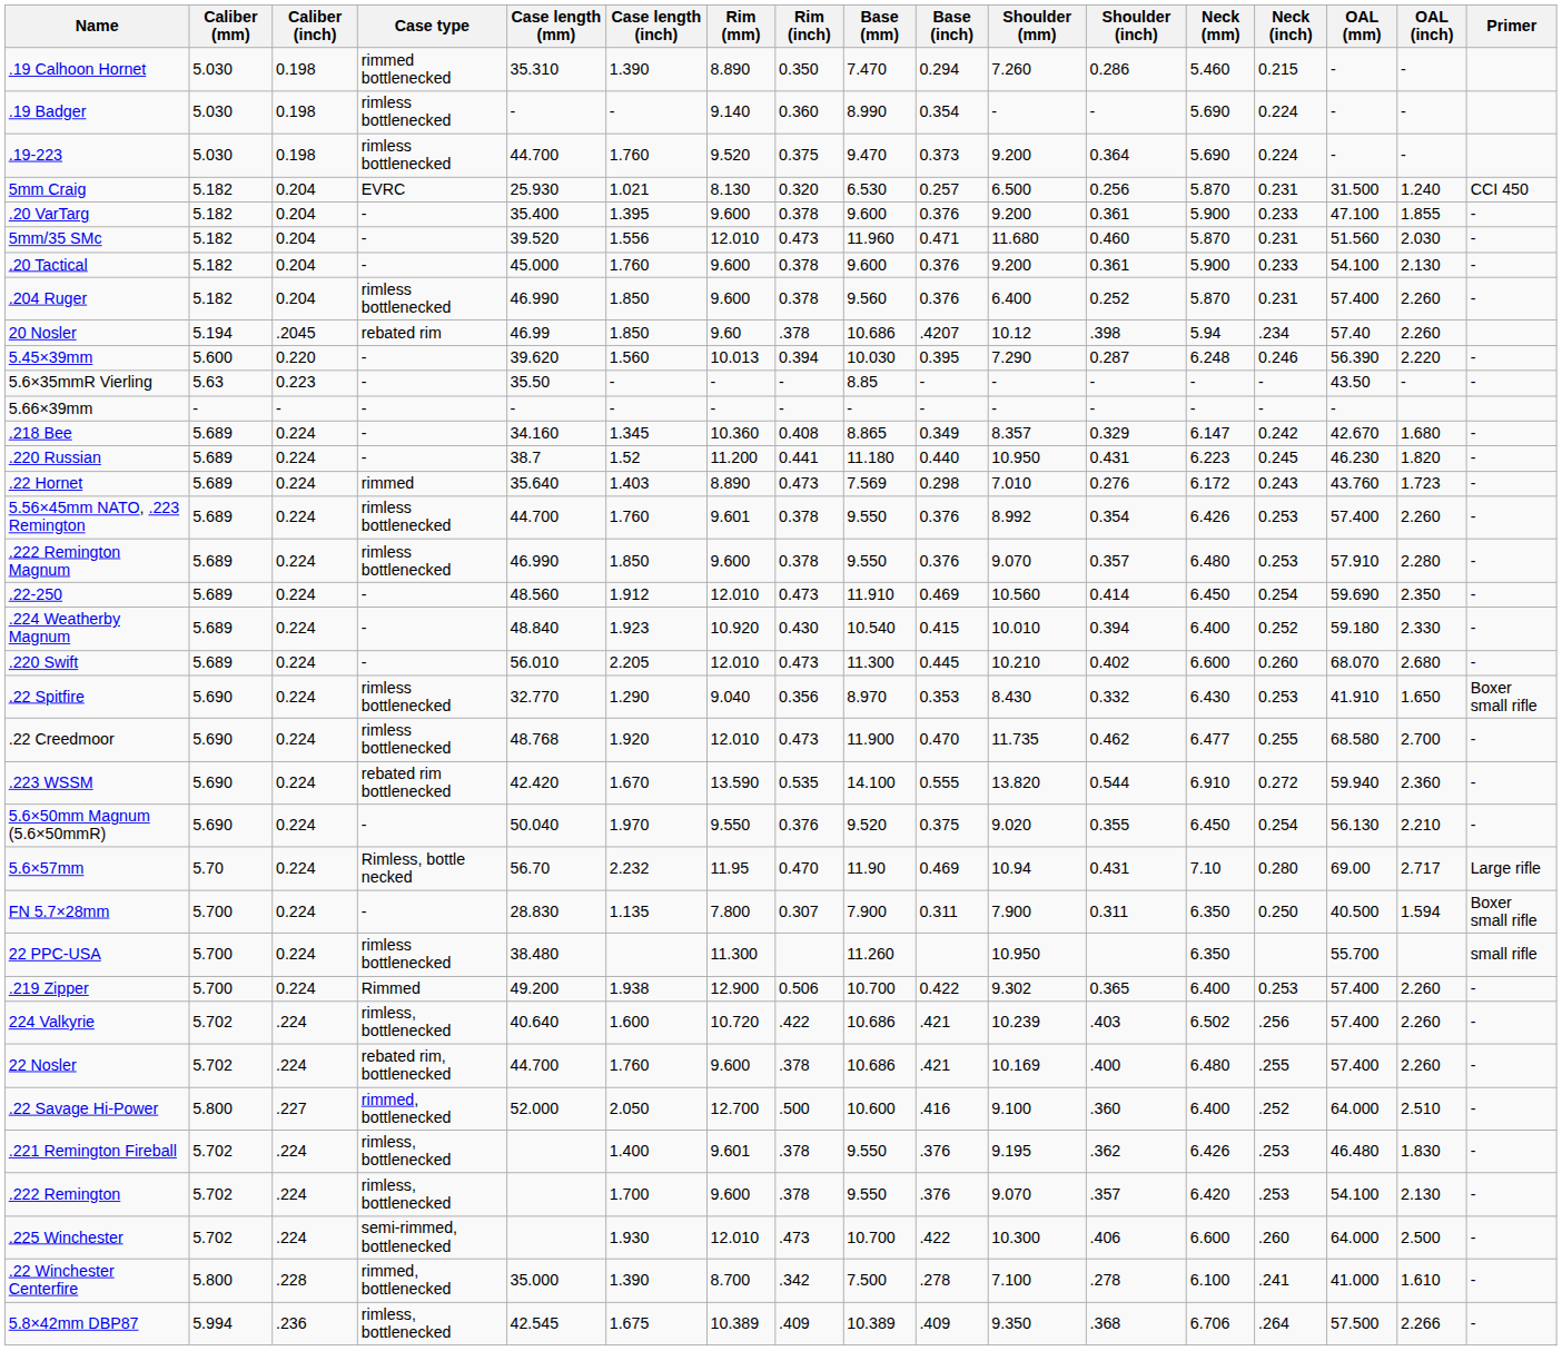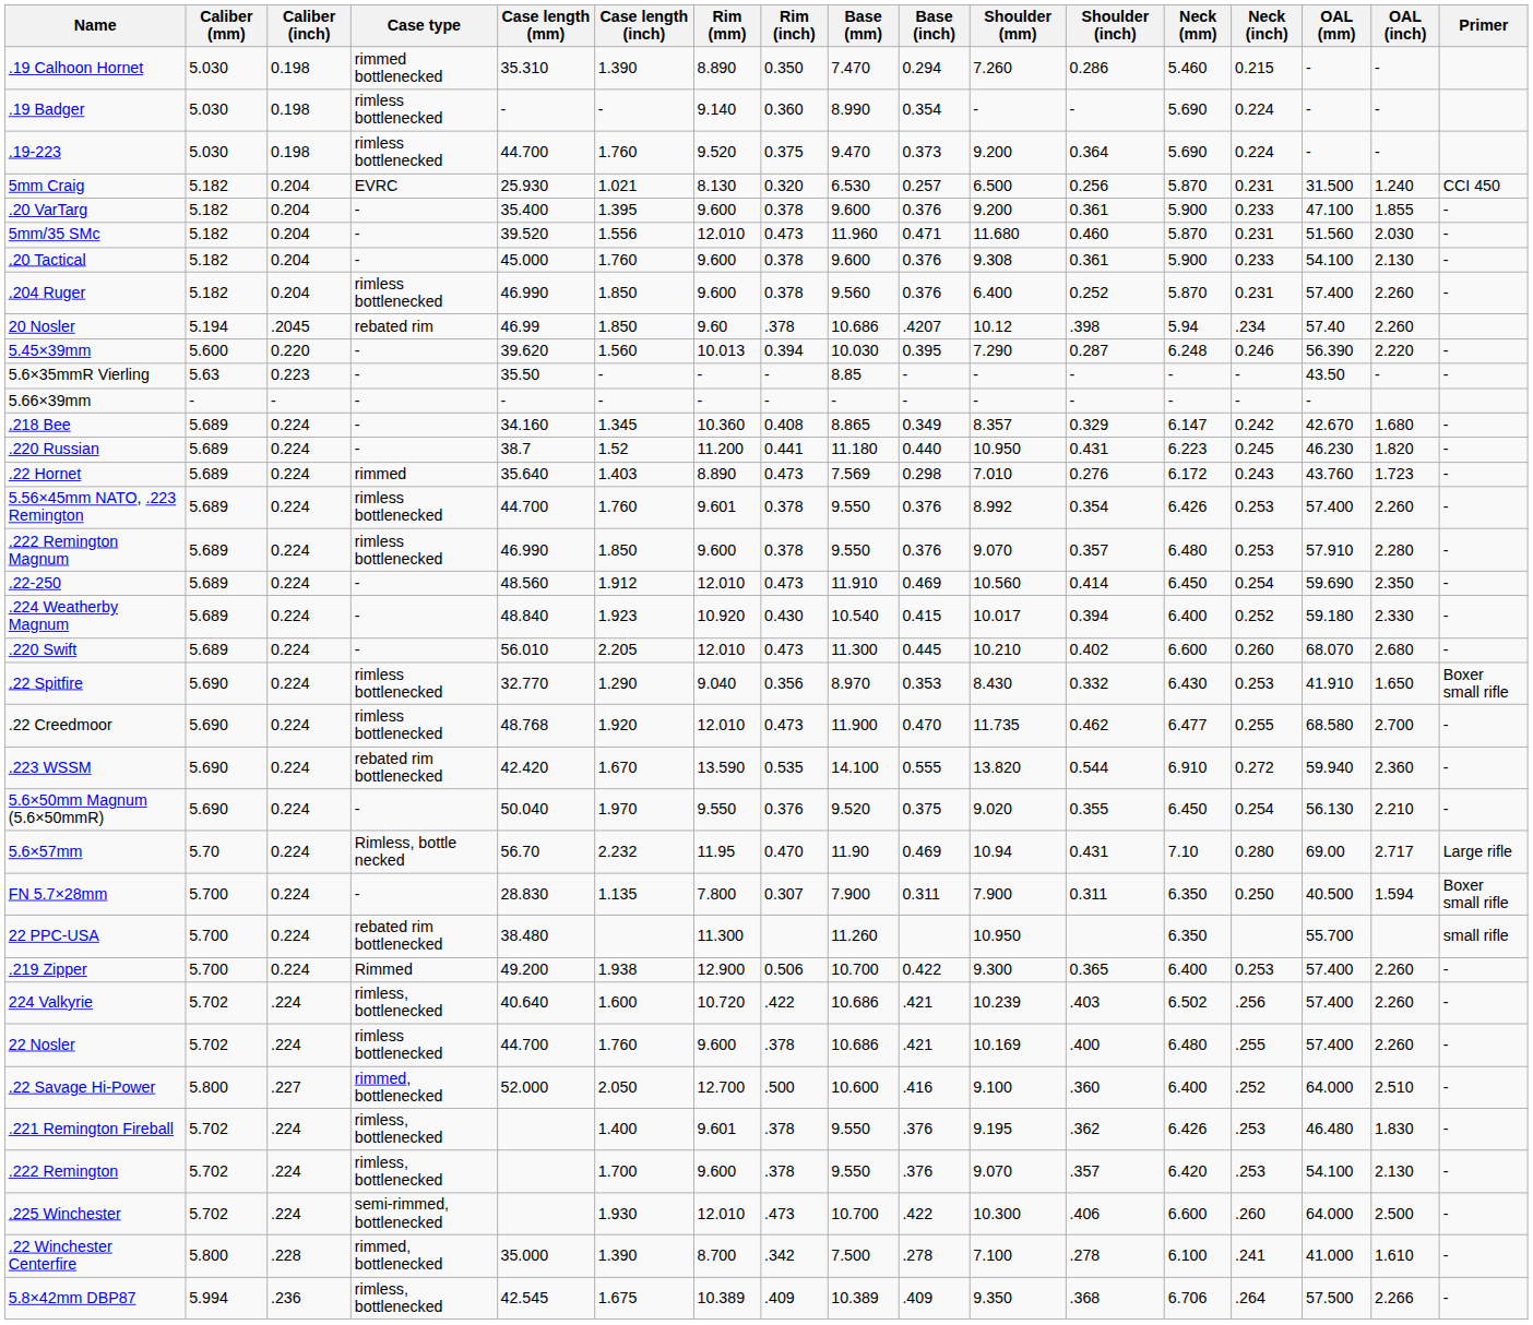.20 Tactical | Shoulder (mm): 9.200 -> 9.308
.224 Weatherby Magnum | Shoulder (mm): 10.010 -> 10.017
22 PPC-USA | Case type: rimless bottlenecked -> rebated rim bottlenecked
.219 Zipper | Shoulder (mm): 9.302 -> 9.300
22 Nosler | Case type: rebated rim, bottlenecked -> rimless bottlenecked
